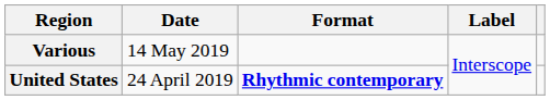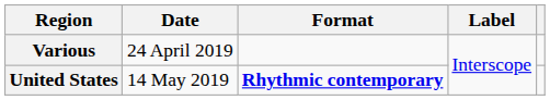Various | Date: 14 May 2019 -> 24 April 2019
United States | Date: 24 April 2019 -> 14 May 2019
